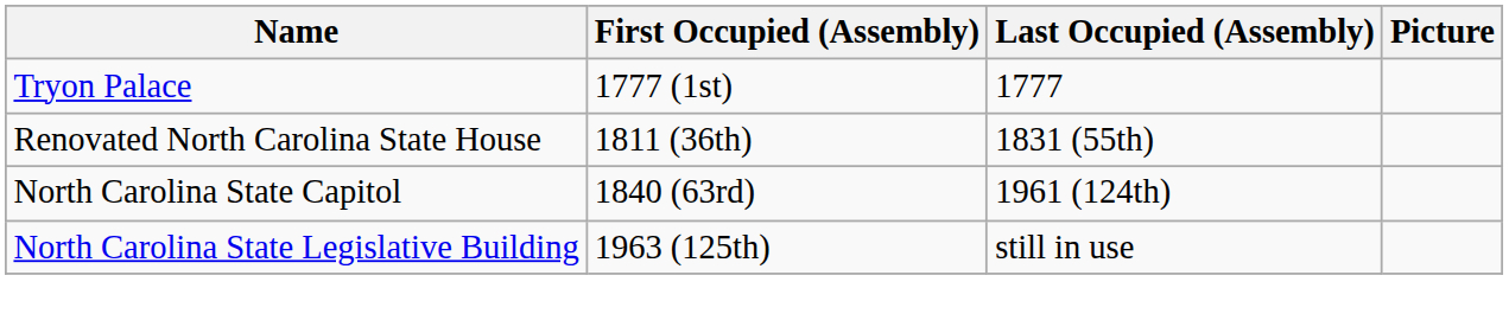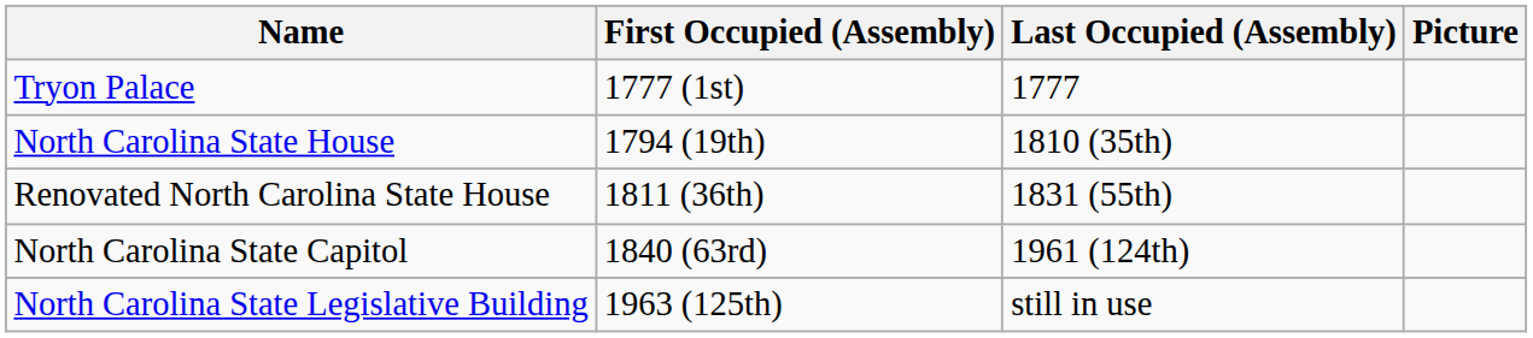+ row: North Carolina State House | 1794 (19th) | 1810 (35th)
